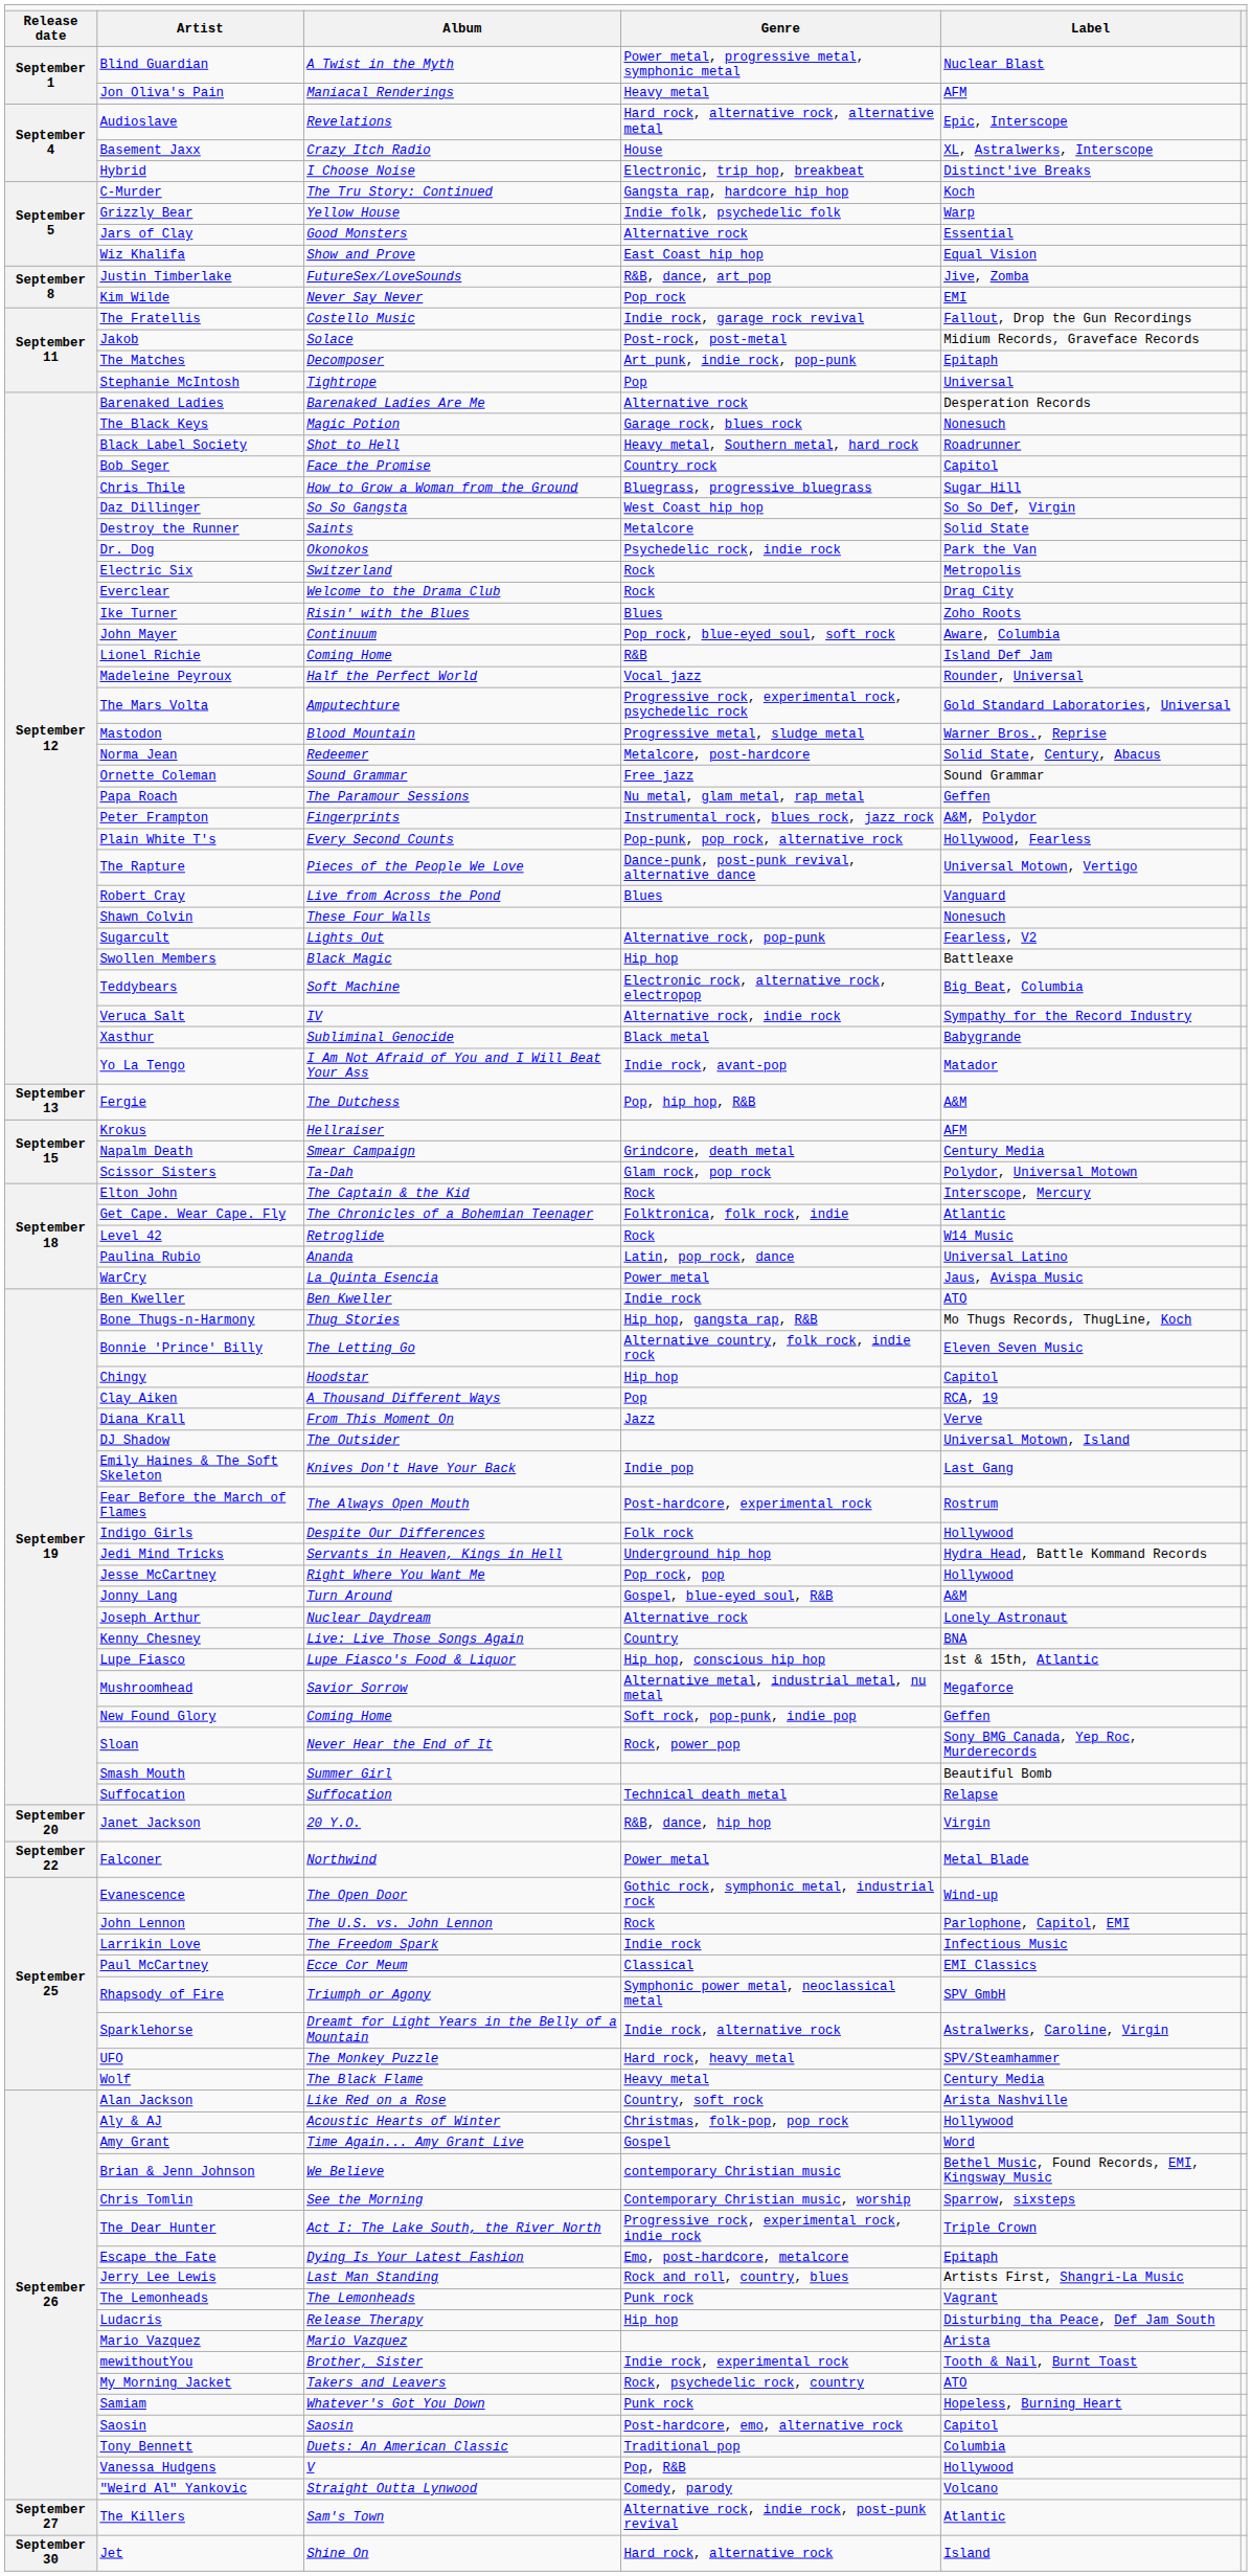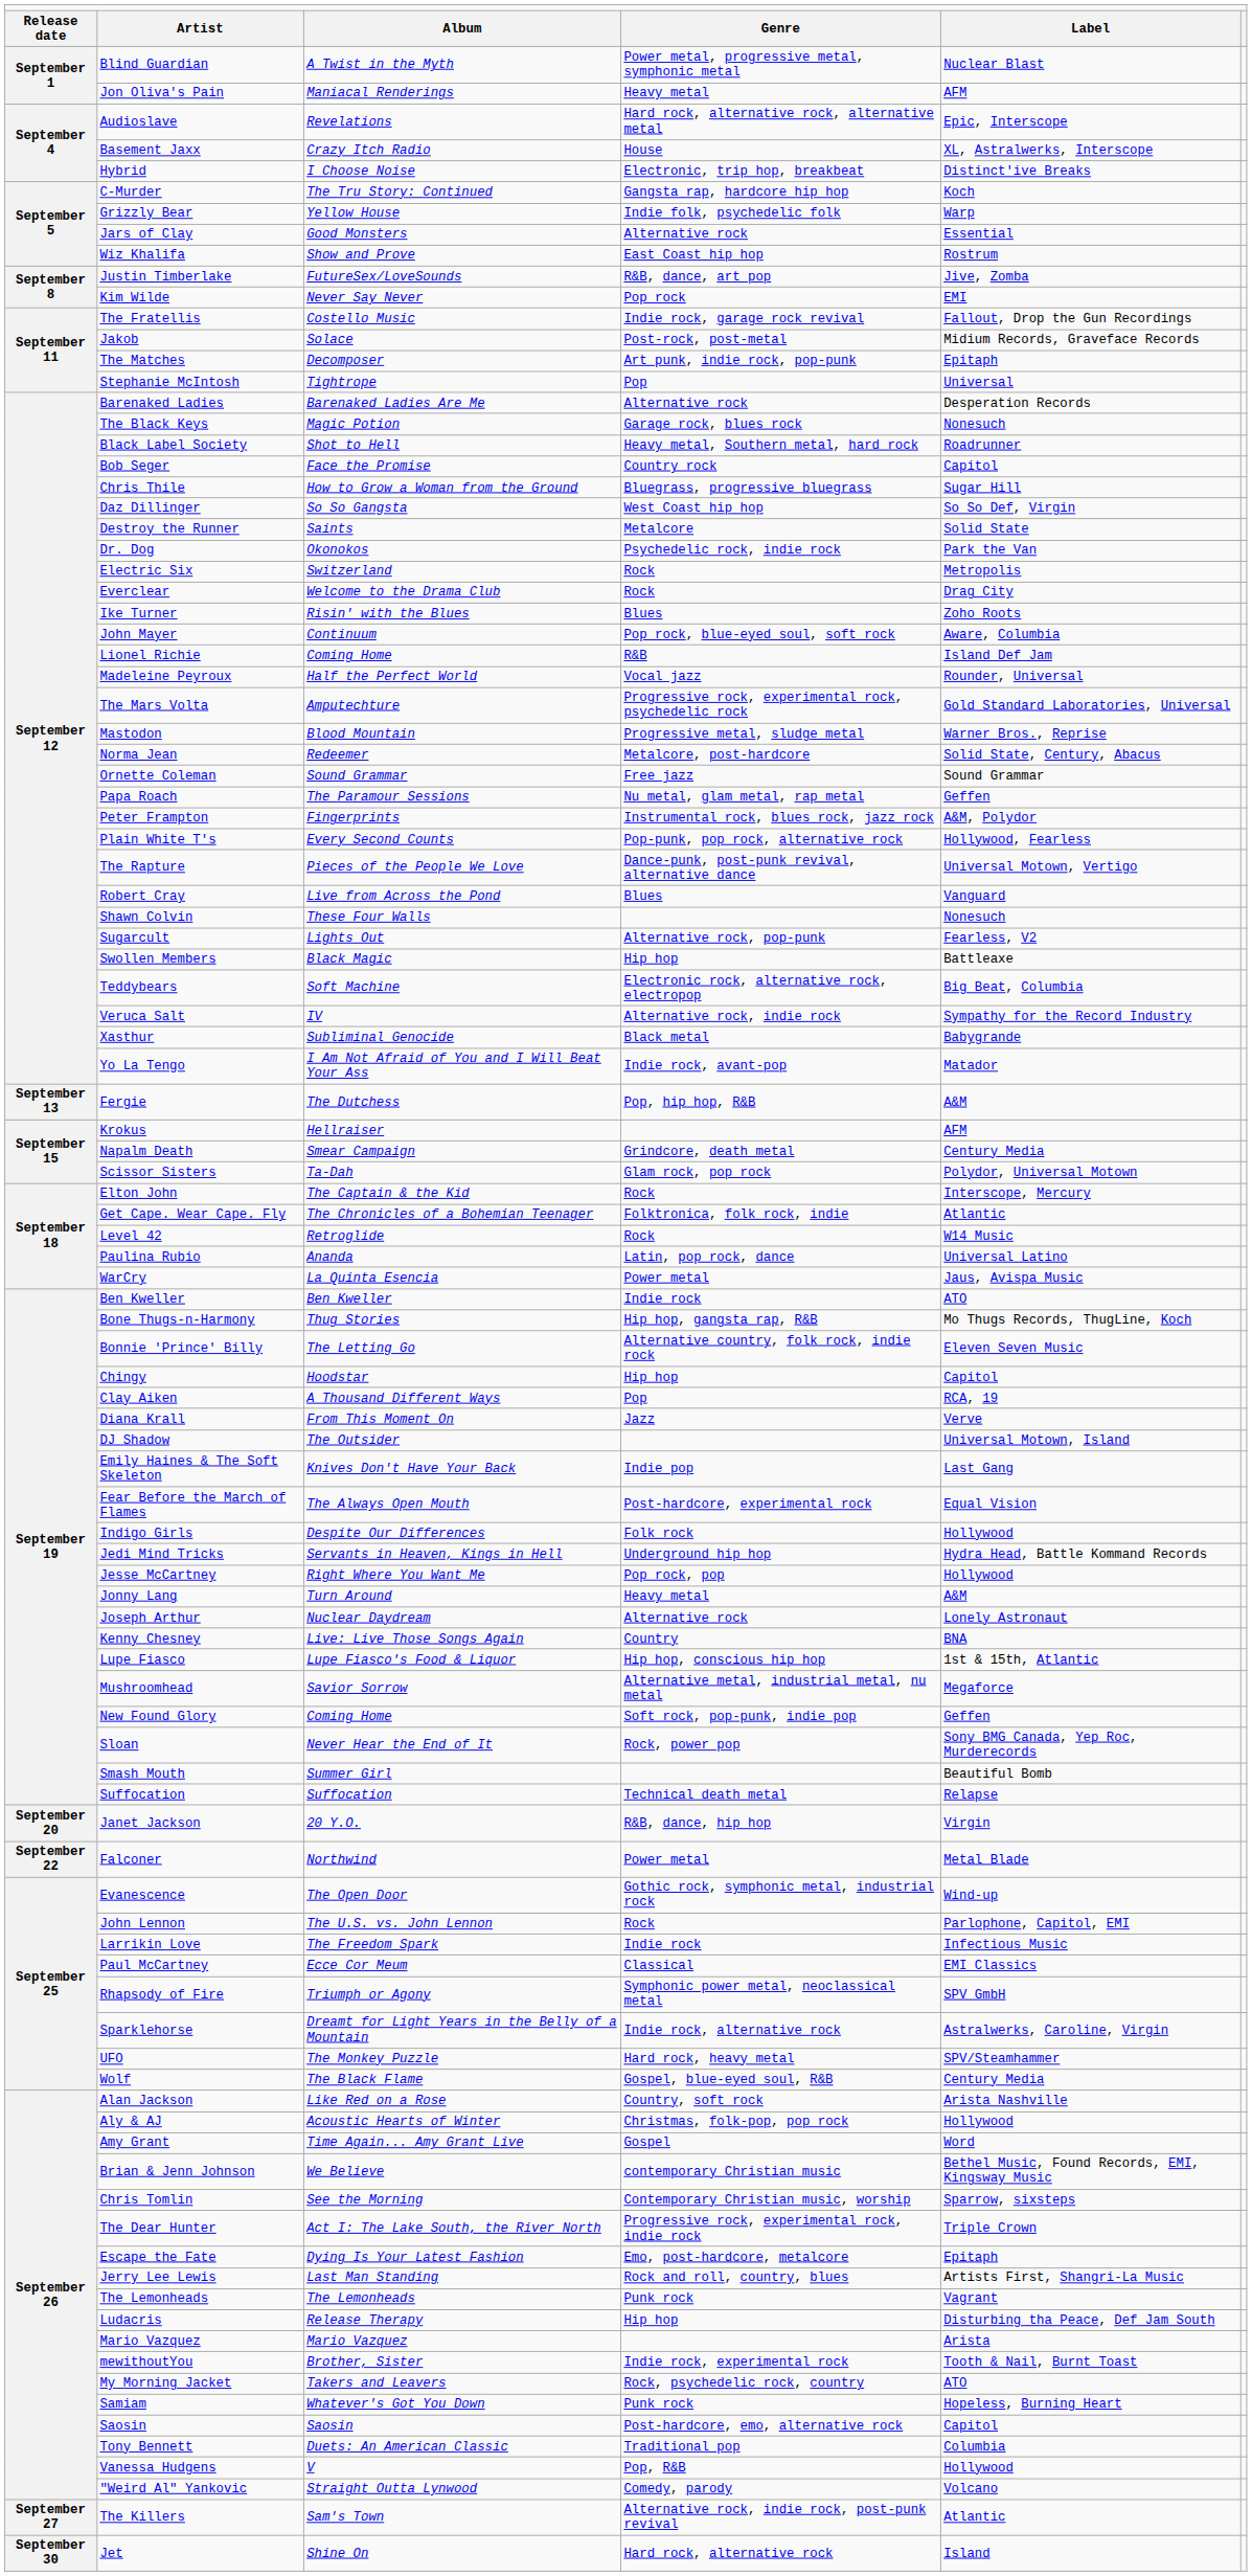Wiz Khalifa | column 5: Equal Vision -> Rostrum
Fear Before the March of Flames | column 5: Rostrum -> Equal Vision
Jonny Lang | column 4: Gospel, blue-eyed soul, R&B -> Heavy metal
Wolf | column 4: Heavy metal -> Gospel, blue-eyed soul, R&B
